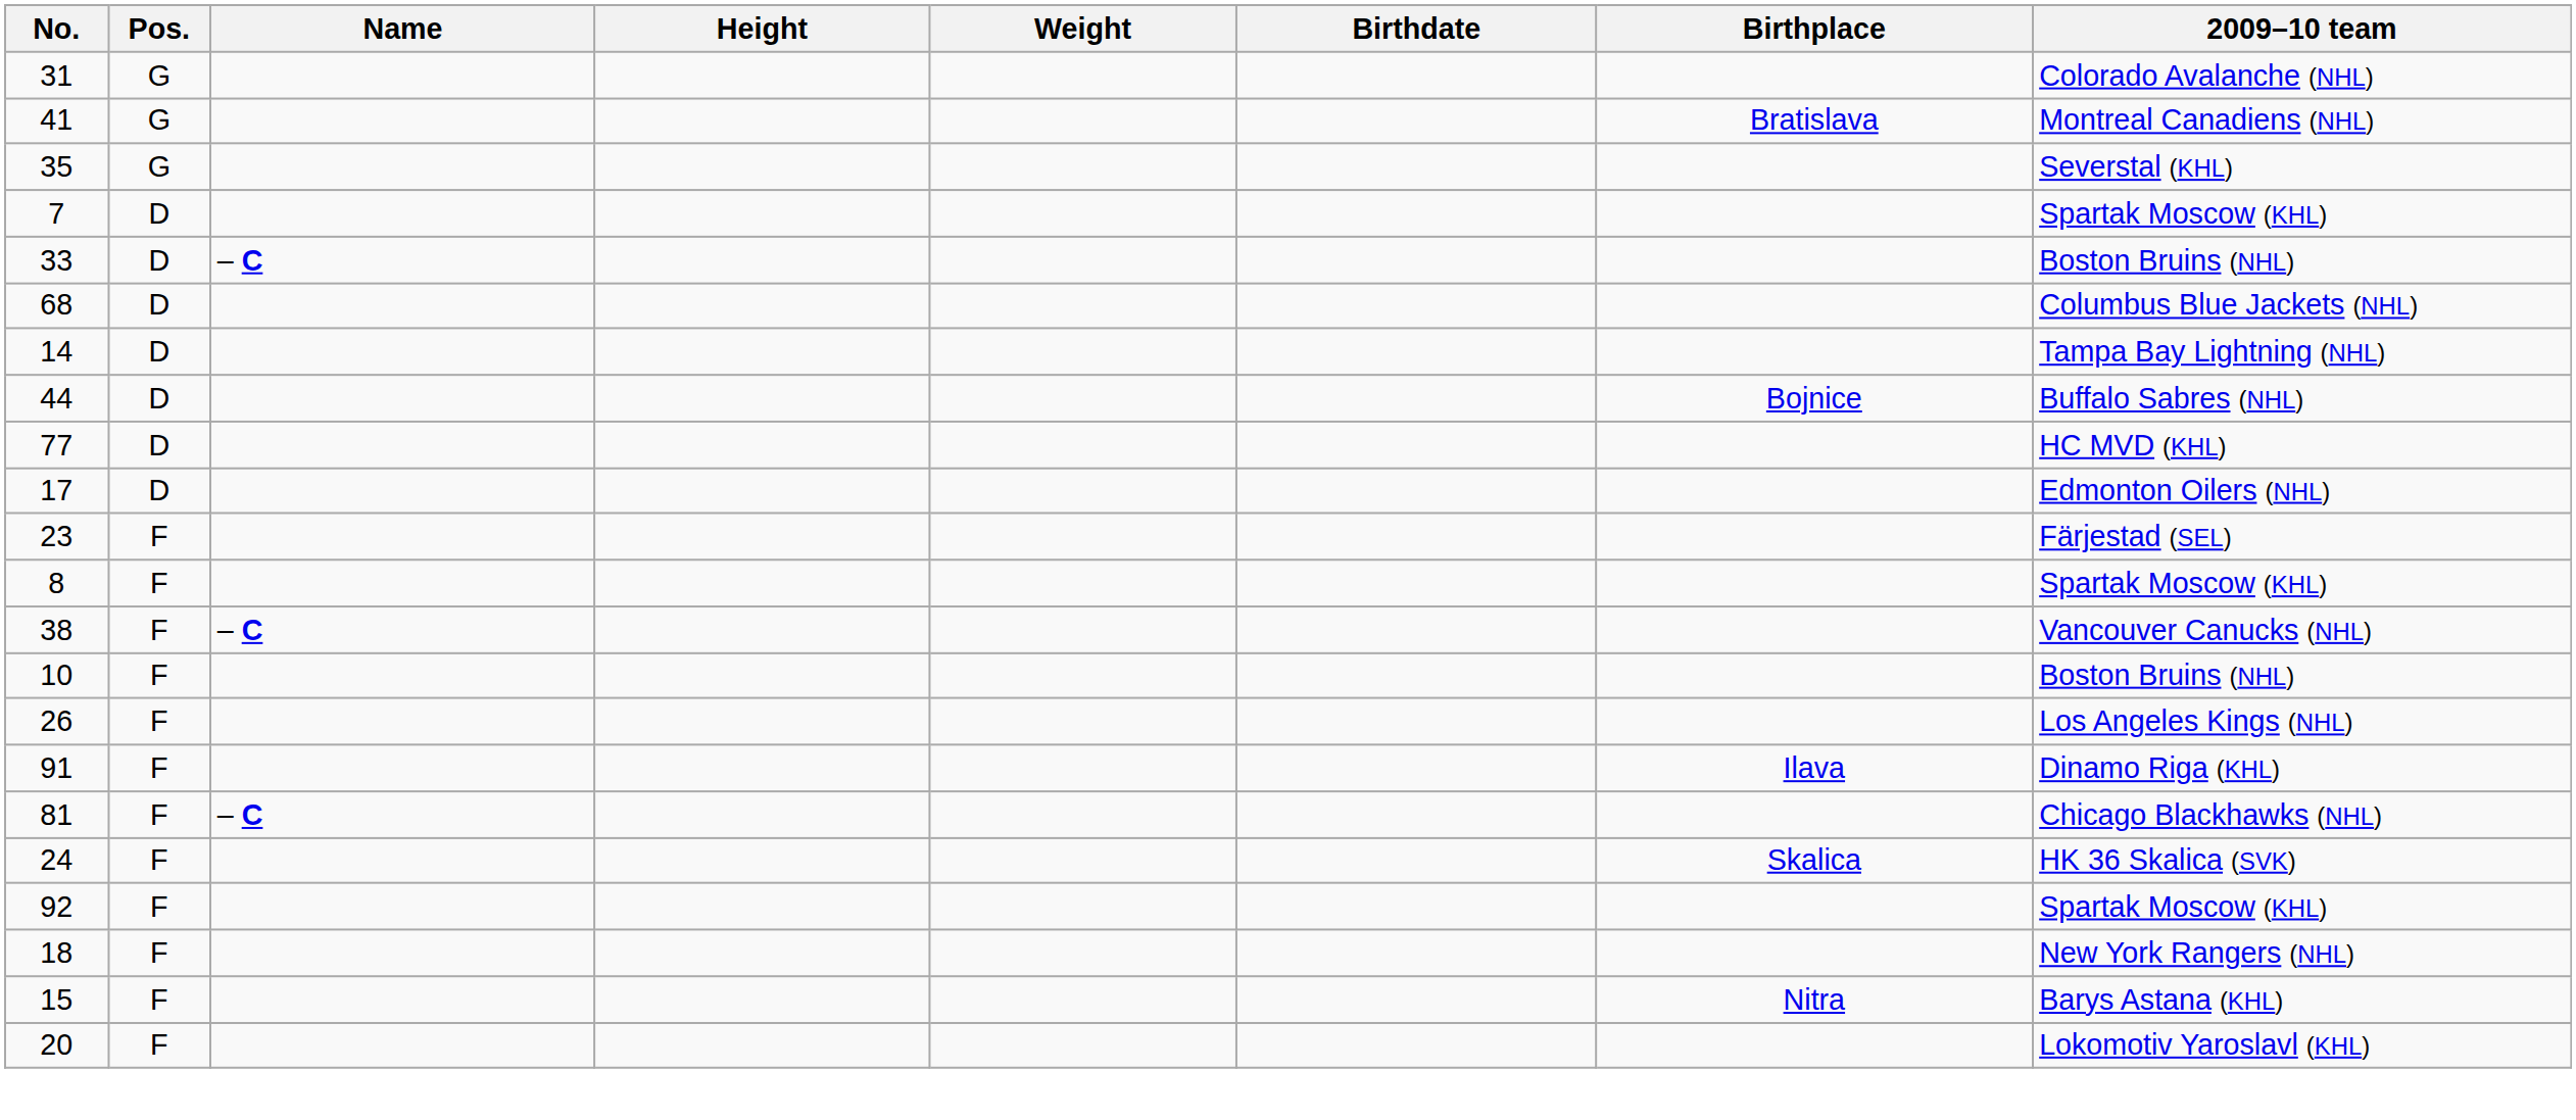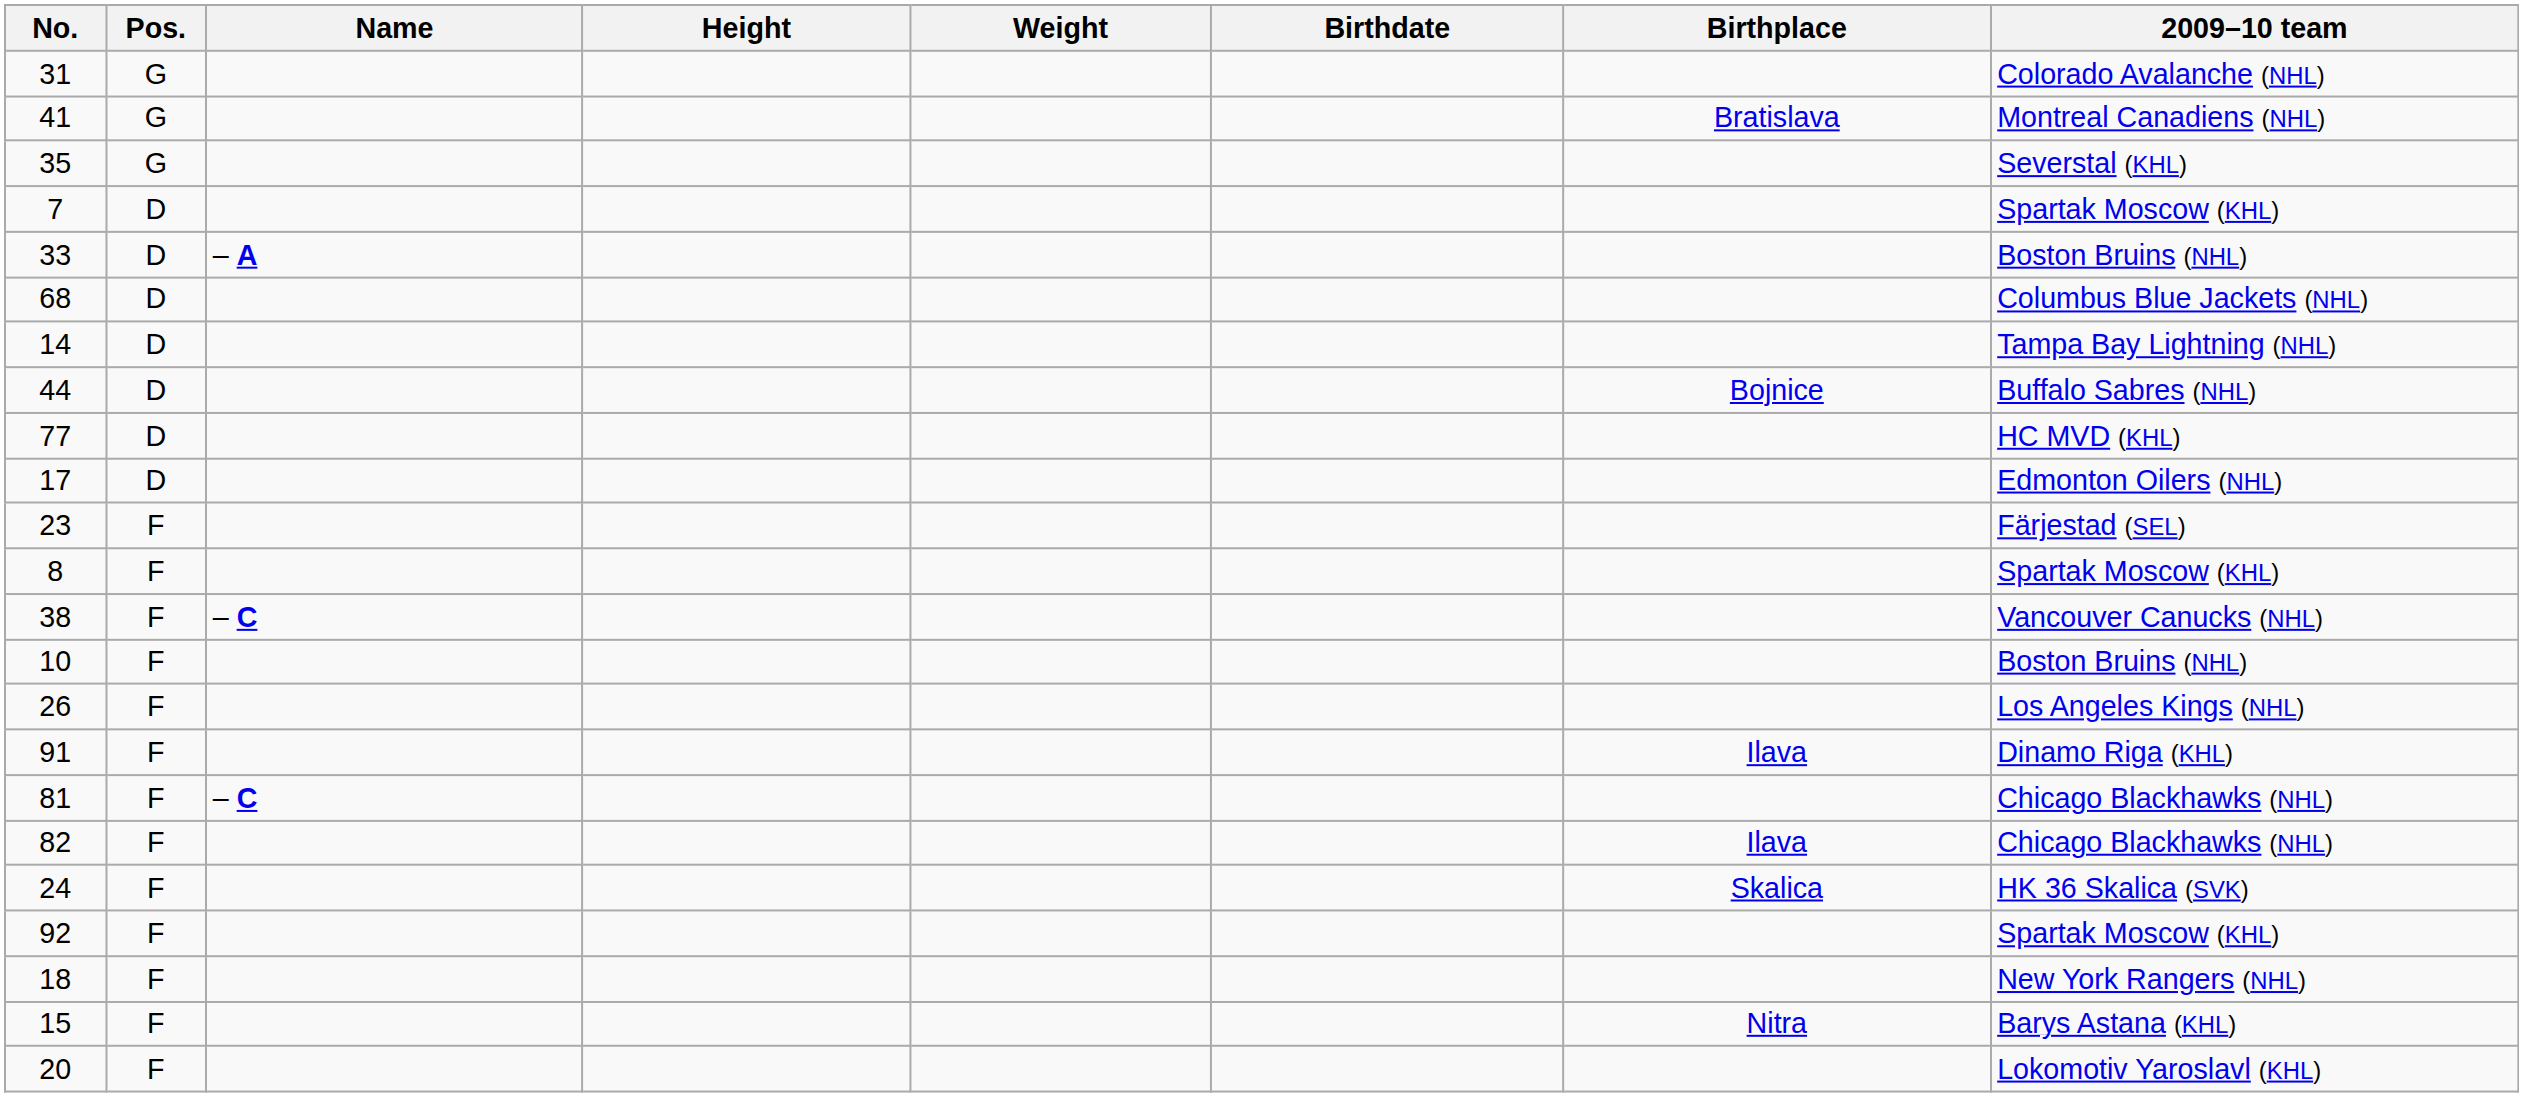33 | Name: – C -> – A
+ row: 82 | F | Ilava | Chicago Blackhawks (NHL)
